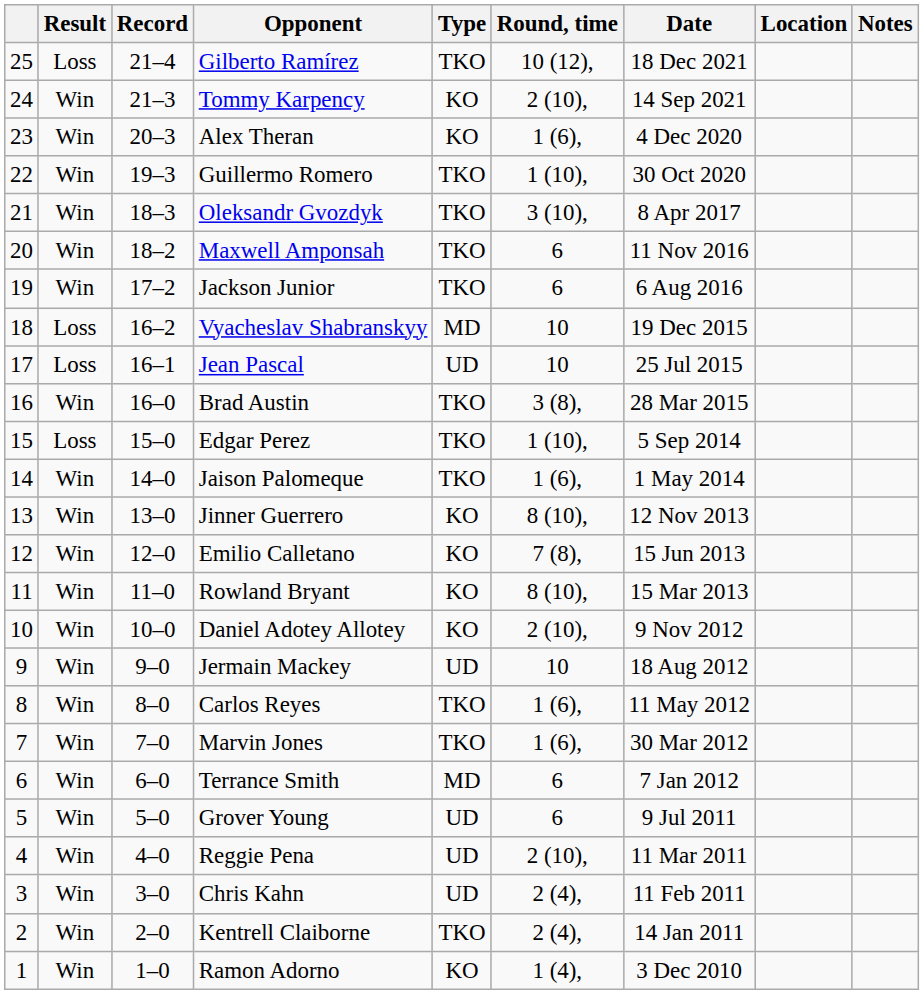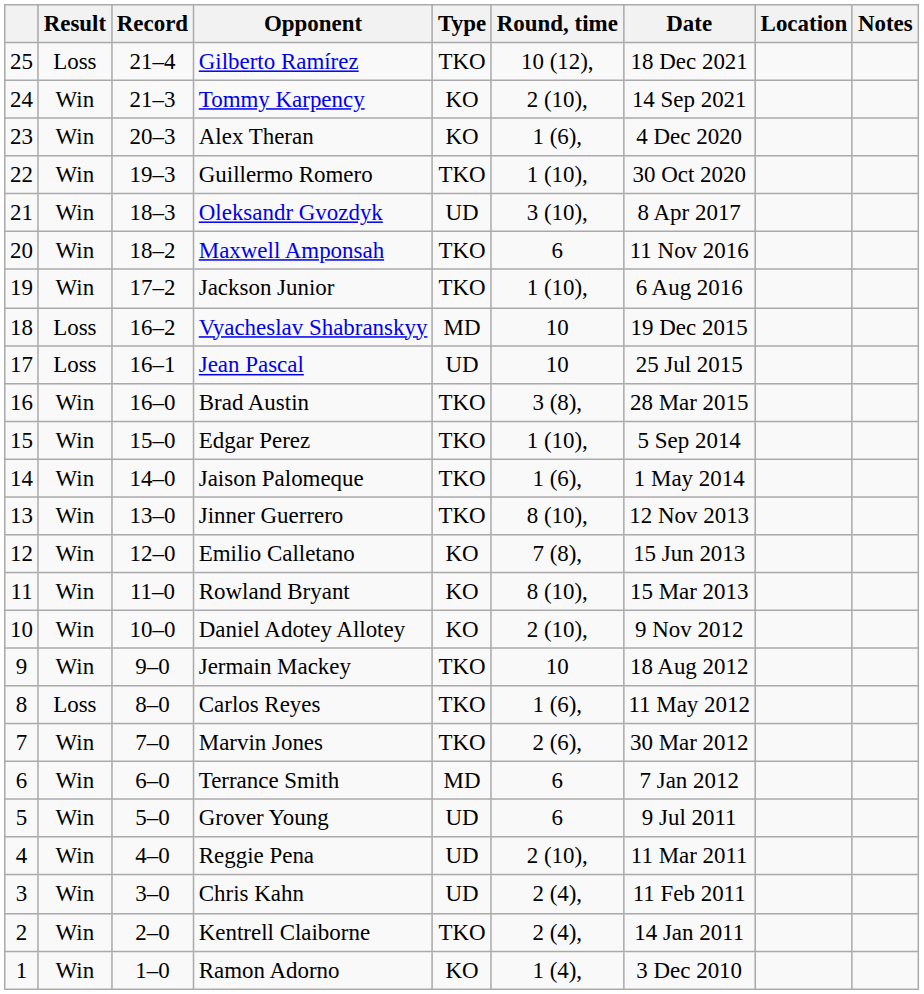Oleksandr Gvozdyk | Type: TKO -> UD
Jackson Junior | Round, time: 6 -> 1 (10),
Edgar Perez | Result: Loss -> Win
Jinner Guerrero | Type: KO -> TKO
Jermain Mackey | Type: UD -> TKO
Carlos Reyes | Result: Win -> Loss
Marvin Jones | Round, time: 1 (6), -> 2 (6),
